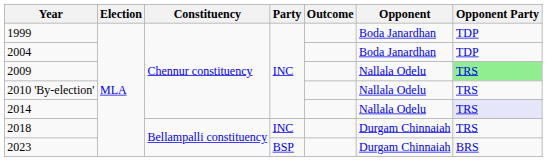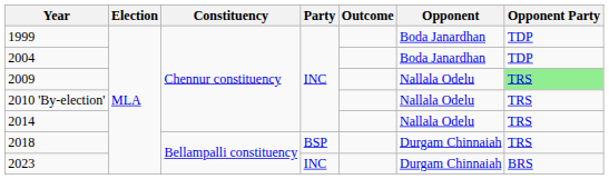2014 | Opponent Party: lavender background -> no background
2018 | Party: INC -> BSP
2023 | Party: BSP -> INC
